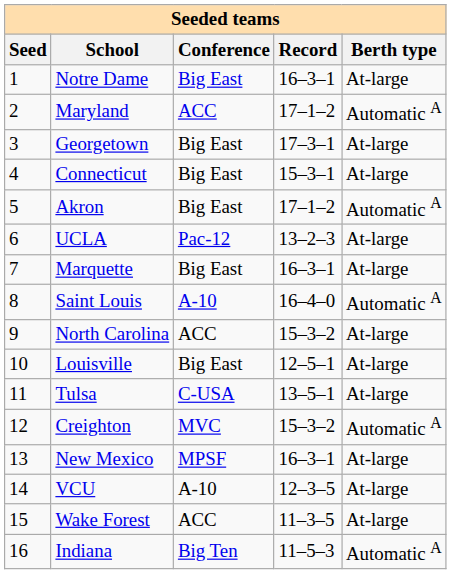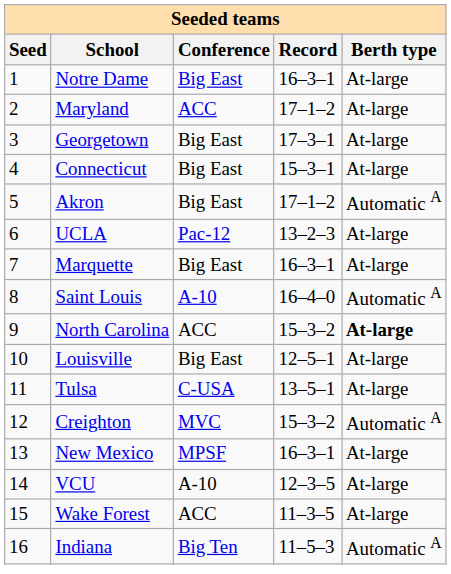Maryland | Berth type: Automatic A -> At-large
North Carolina | Berth type: normal -> bold
